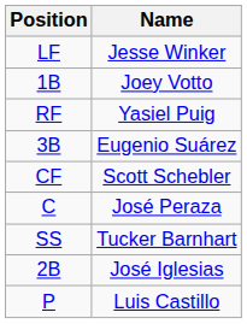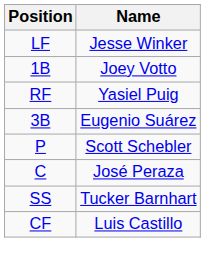Scott Schebler | Position: CF -> P
- row: 2B | José Iglesias
Luis Castillo | Position: P -> CF
